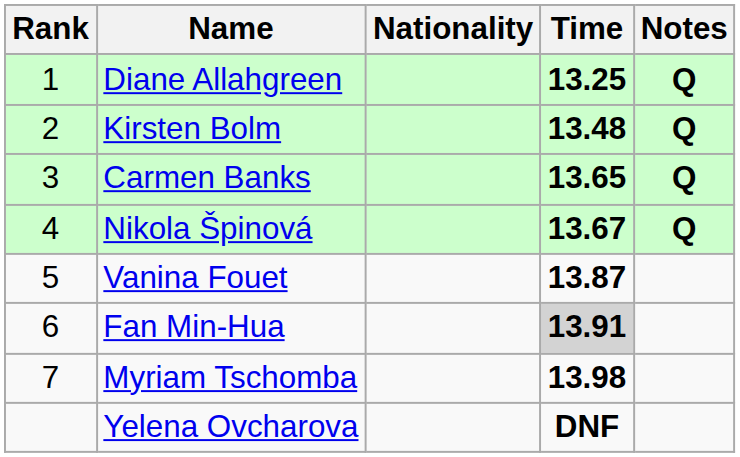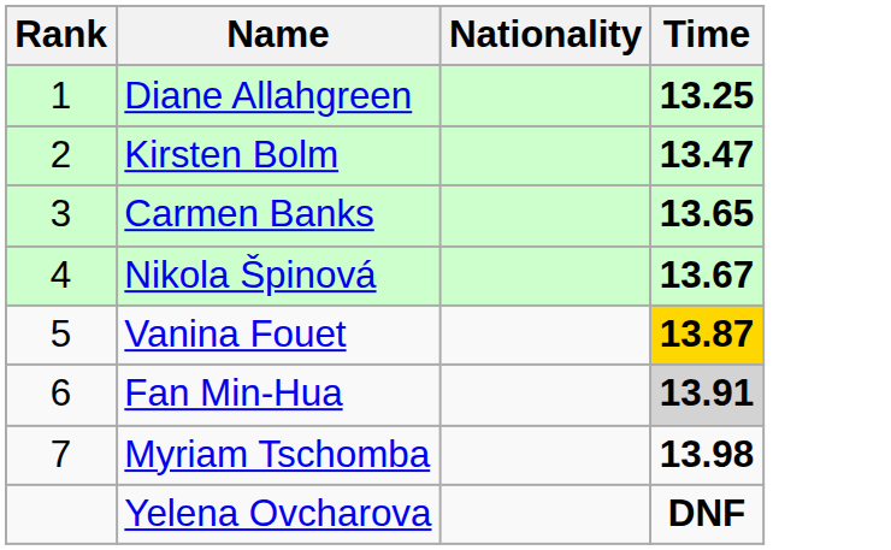- column: Notes | Q | Q | Q | Q
Kirsten Bolm | Time: 13.48 -> 13.47
Vanina Fouet | Time: no background -> gold background
